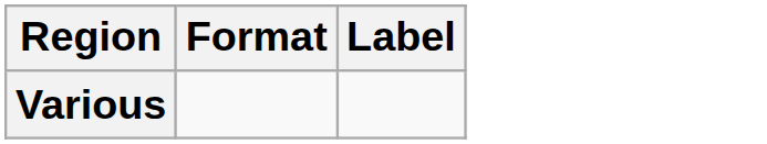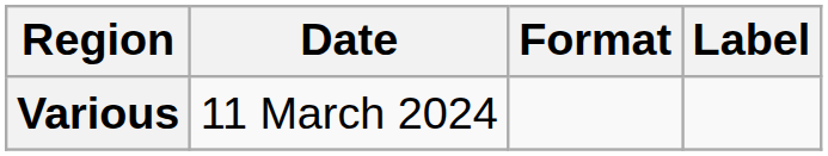+ column: Date | 11 March 2024
